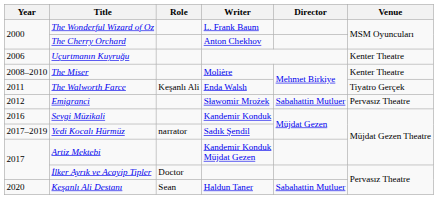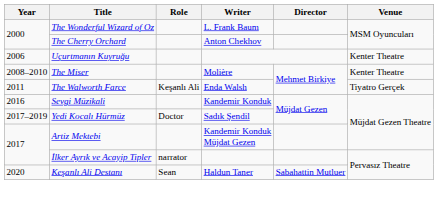- row: 2012 | Emigranci | Sławomir Mrożek | Sabahattin Mutluer | Pervasız Theatre
Yedi Kocalı Hürmüz | Role: narrator -> Doctor
İlker Ayrık ve Acayip Tipler | Role: Doctor -> narrator
